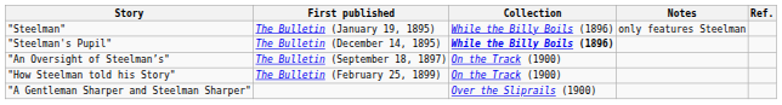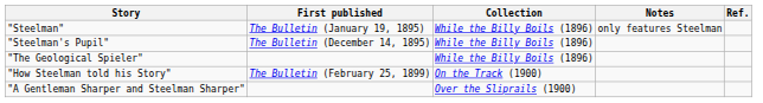"Steelman's Pupil" | Collection: bold -> normal
+ row: "The Geological Spieler" | While the Billy Boils (1896)
- row: "An Oversight of Steelman’s" | The Bulletin (September 18, 1897) | On the Track (1900)
